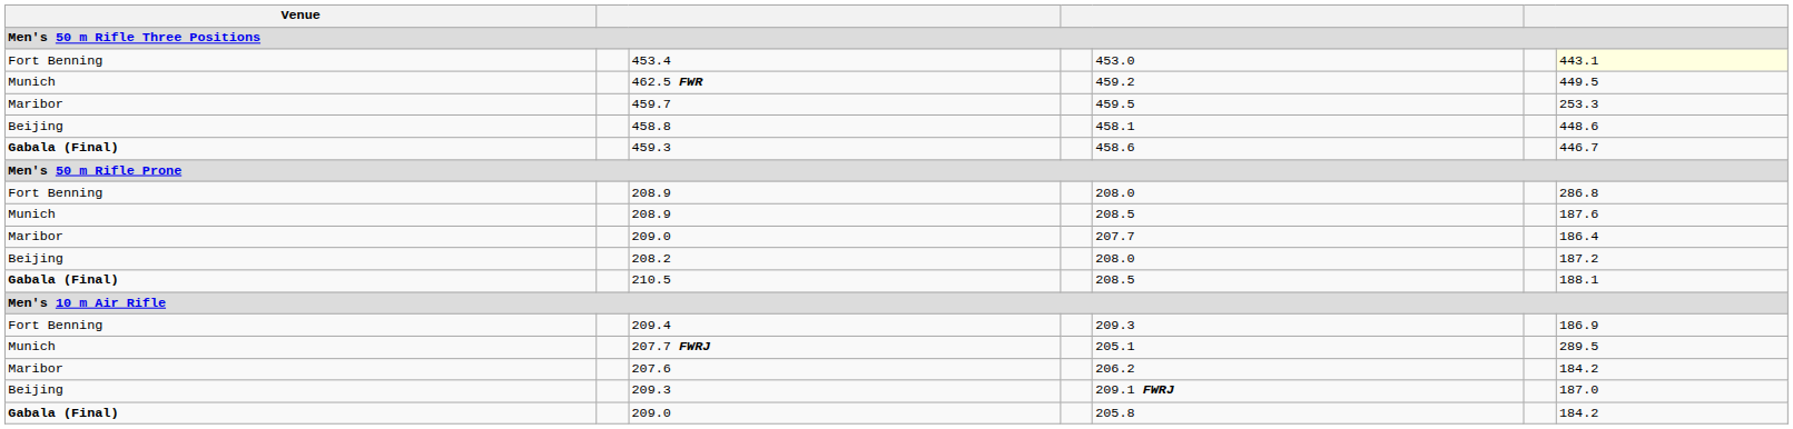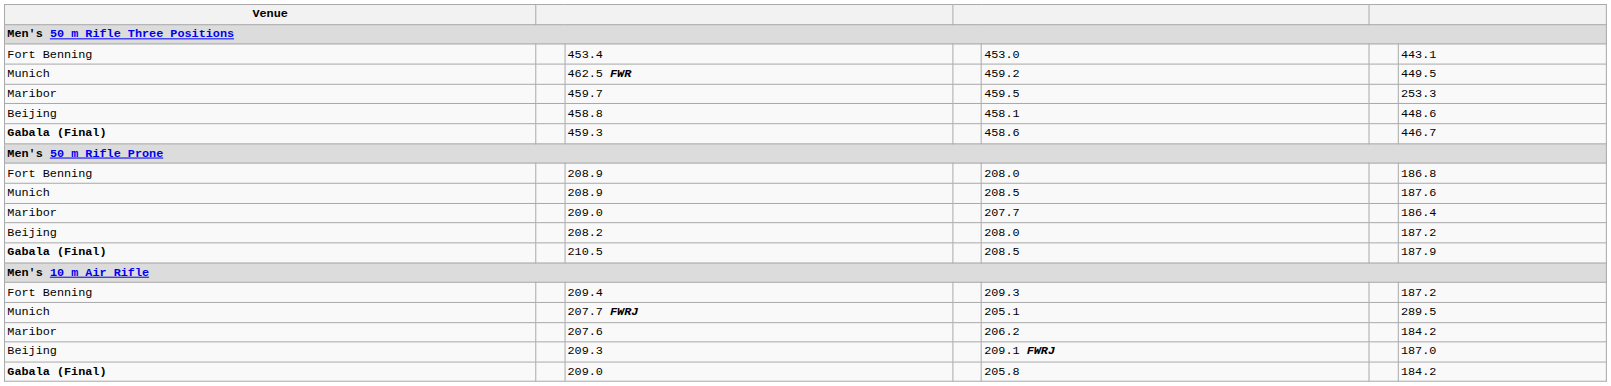453.4 | column 7: lightyellow background -> no background
Fort Benning / 208.9 | column 7: 286.8 -> 186.8
210.5 | column 7: 188.1 -> 187.9
209.4 | column 7: 186.9 -> 187.2
